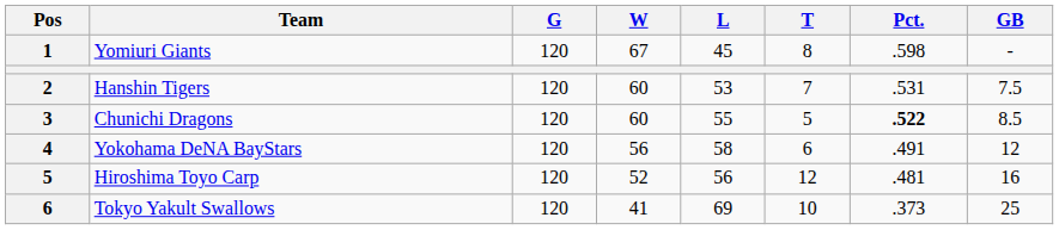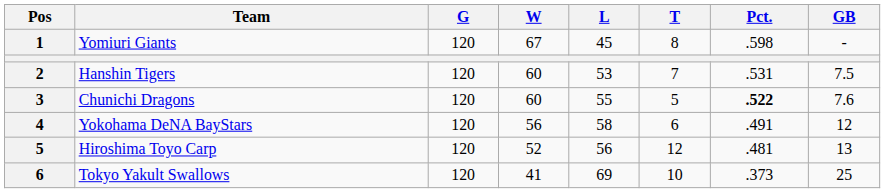Chunichi Dragons | GB: 8.5 -> 7.6
Hiroshima Toyo Carp | GB: 16 -> 13
